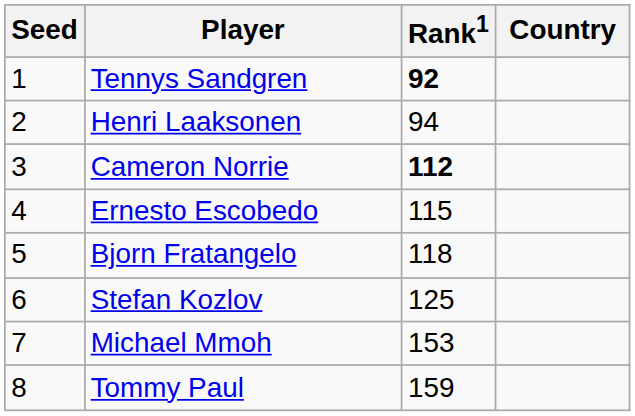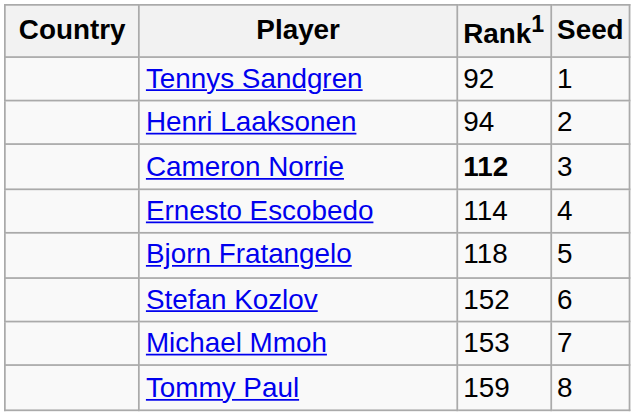columns swapped: Country <-> Seed
Tennys Sandgren | Rank1: bold -> normal
Ernesto Escobedo | Rank1: 115 -> 114
Stefan Kozlov | Rank1: 125 -> 152
